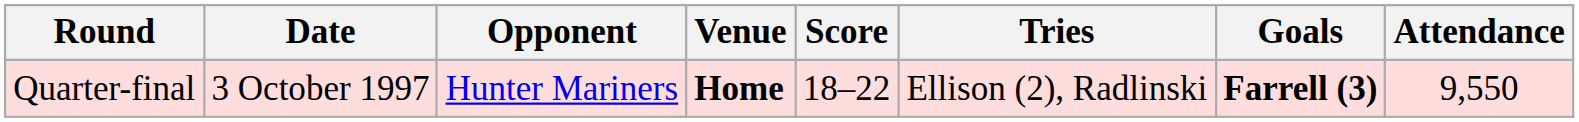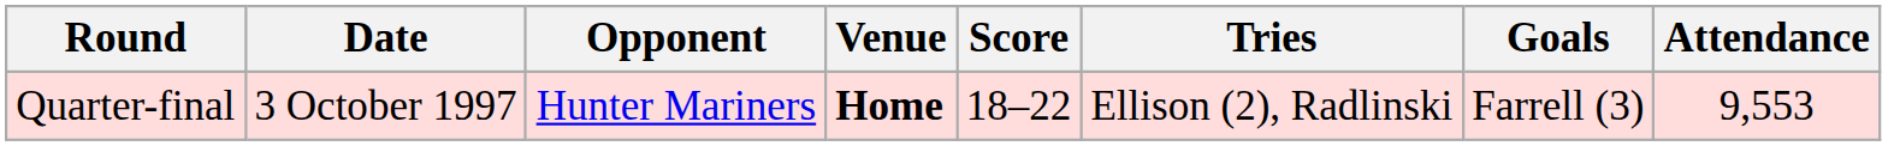Quarter-final | Goals: bold -> normal
Quarter-final | Attendance: 9,550 -> 9,553
